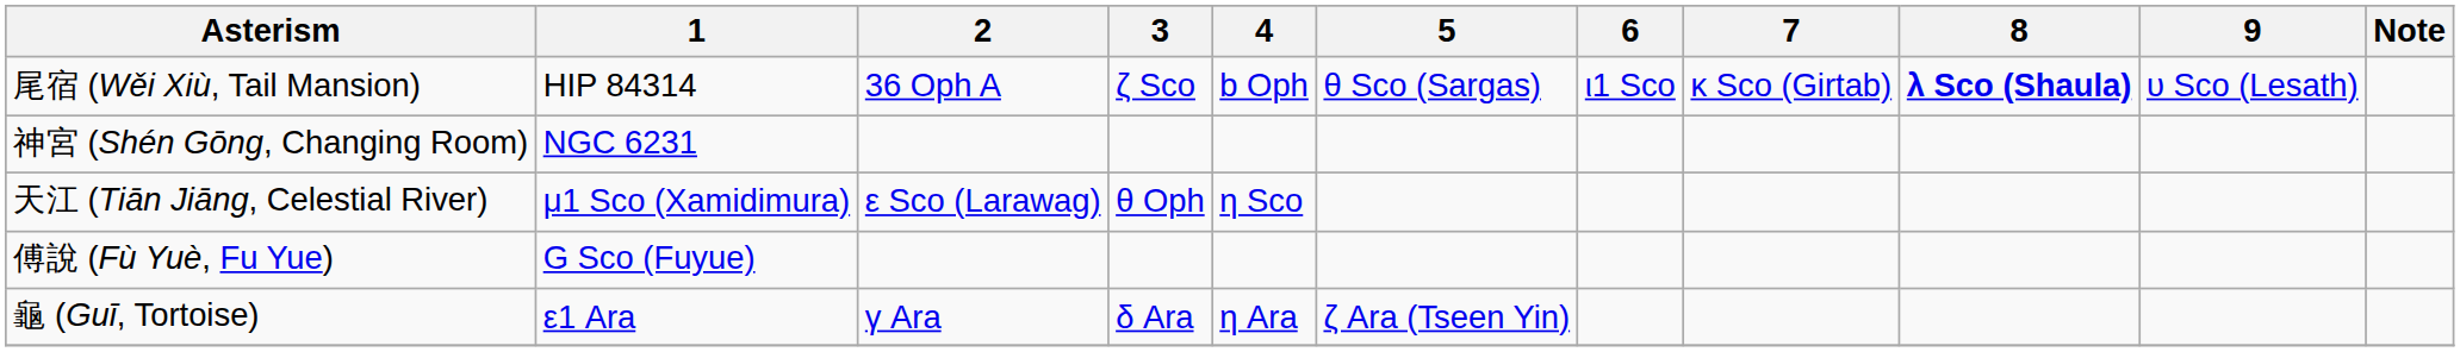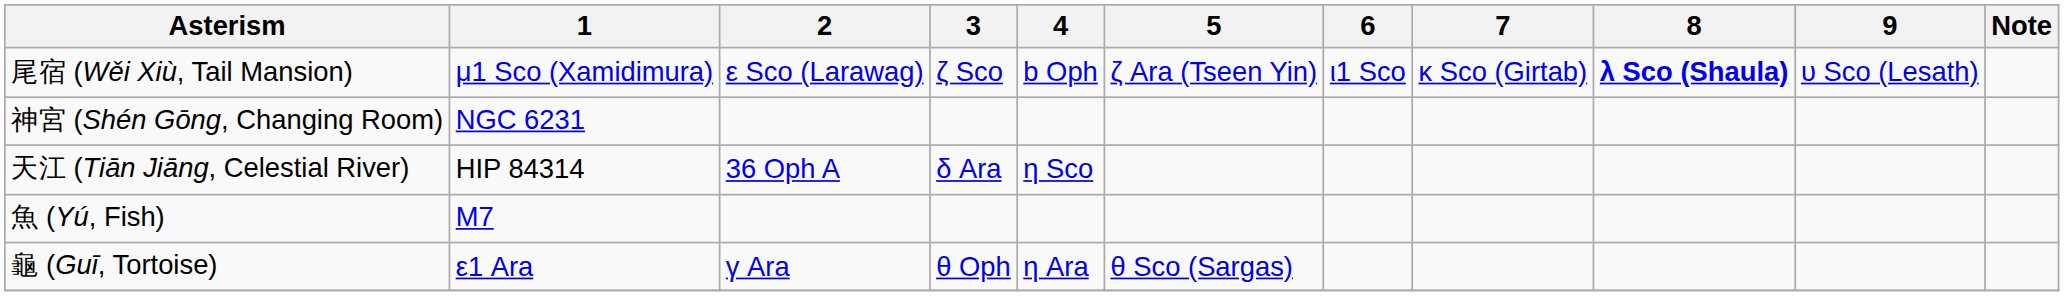尾宿 (Wěi Xiù, Tail Mansion) | 1: HIP 84314 -> μ1 Sco (Xamidimura)
尾宿 (Wěi Xiù, Tail Mansion) | 2: 36 Oph A -> ε Sco (Larawag)
尾宿 (Wěi Xiù, Tail Mansion) | 5: θ Sco (Sargas) -> ζ Ara (Tseen Yin)
天江 (Tiān Jiāng, Celestial River) | 1: μ1 Sco (Xamidimura) -> HIP 84314
天江 (Tiān Jiāng, Celestial River) | 2: ε Sco (Larawag) -> 36 Oph A
天江 (Tiān Jiāng, Celestial River) | 3: θ Oph -> δ Ara
- row: 傅說 (Fù Yuè, Fu Yue) | G Sco (Fuyue)
+ row: 魚 (Yú, Fish) | M7
龜 (Guī, Tortoise) | 3: δ Ara -> θ Oph
龜 (Guī, Tortoise) | 5: ζ Ara (Tseen Yin) -> θ Sco (Sargas)
